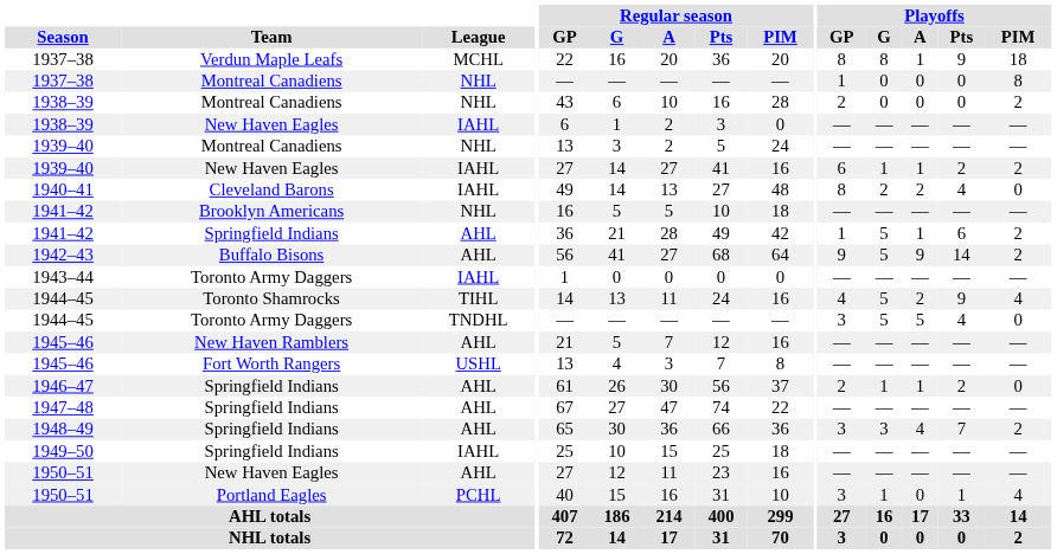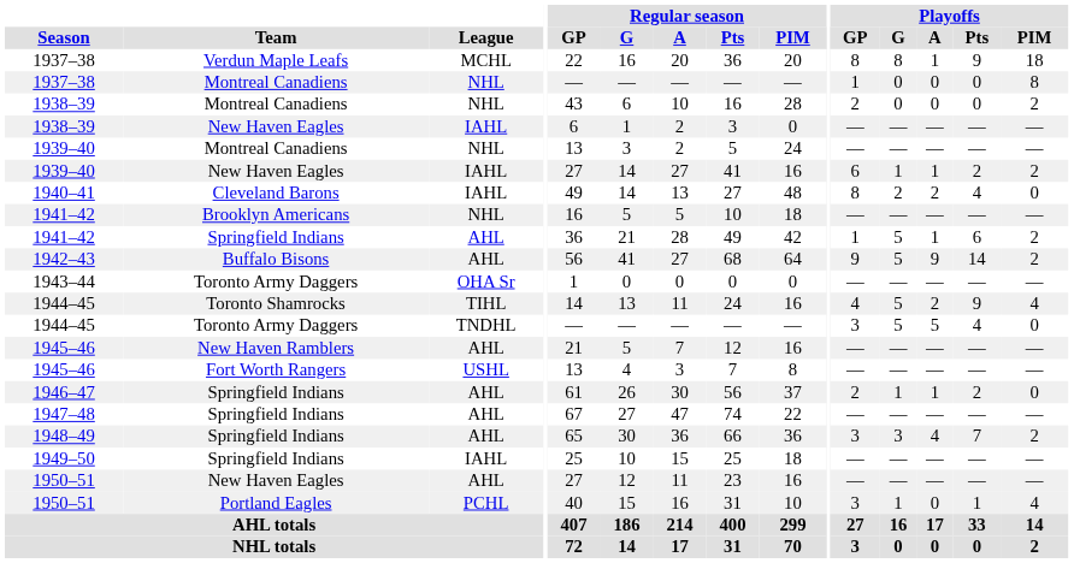1943–44 | League: IAHL -> OHA Sr
